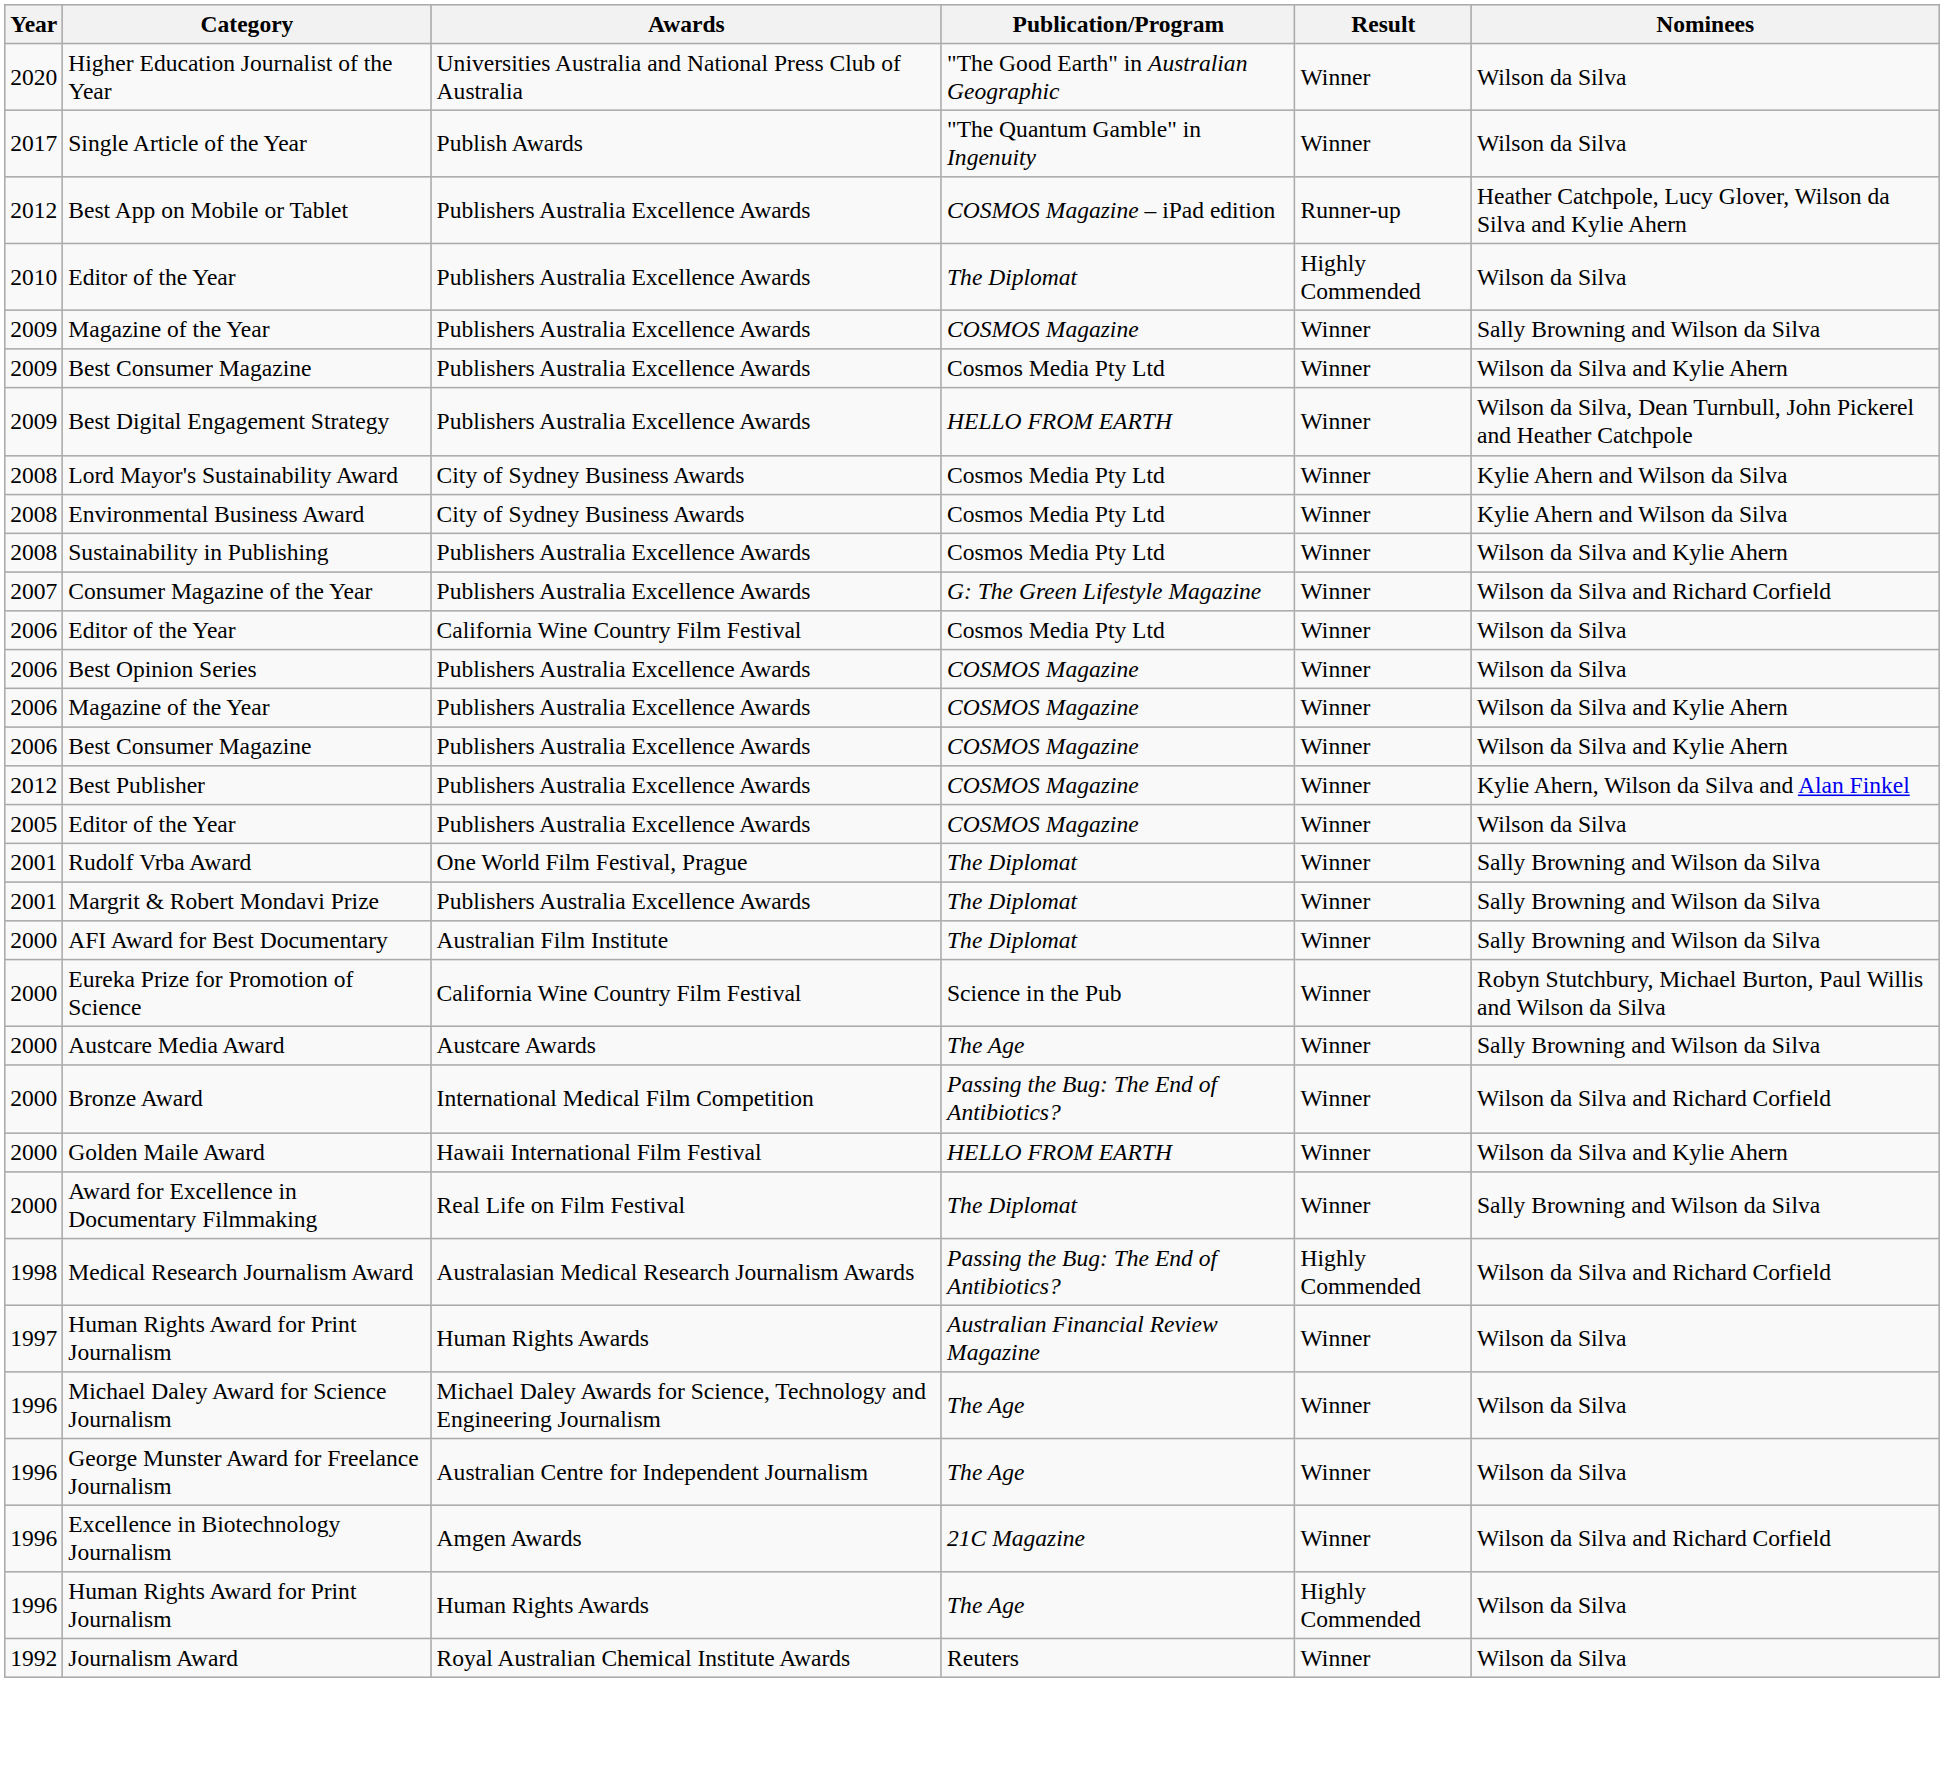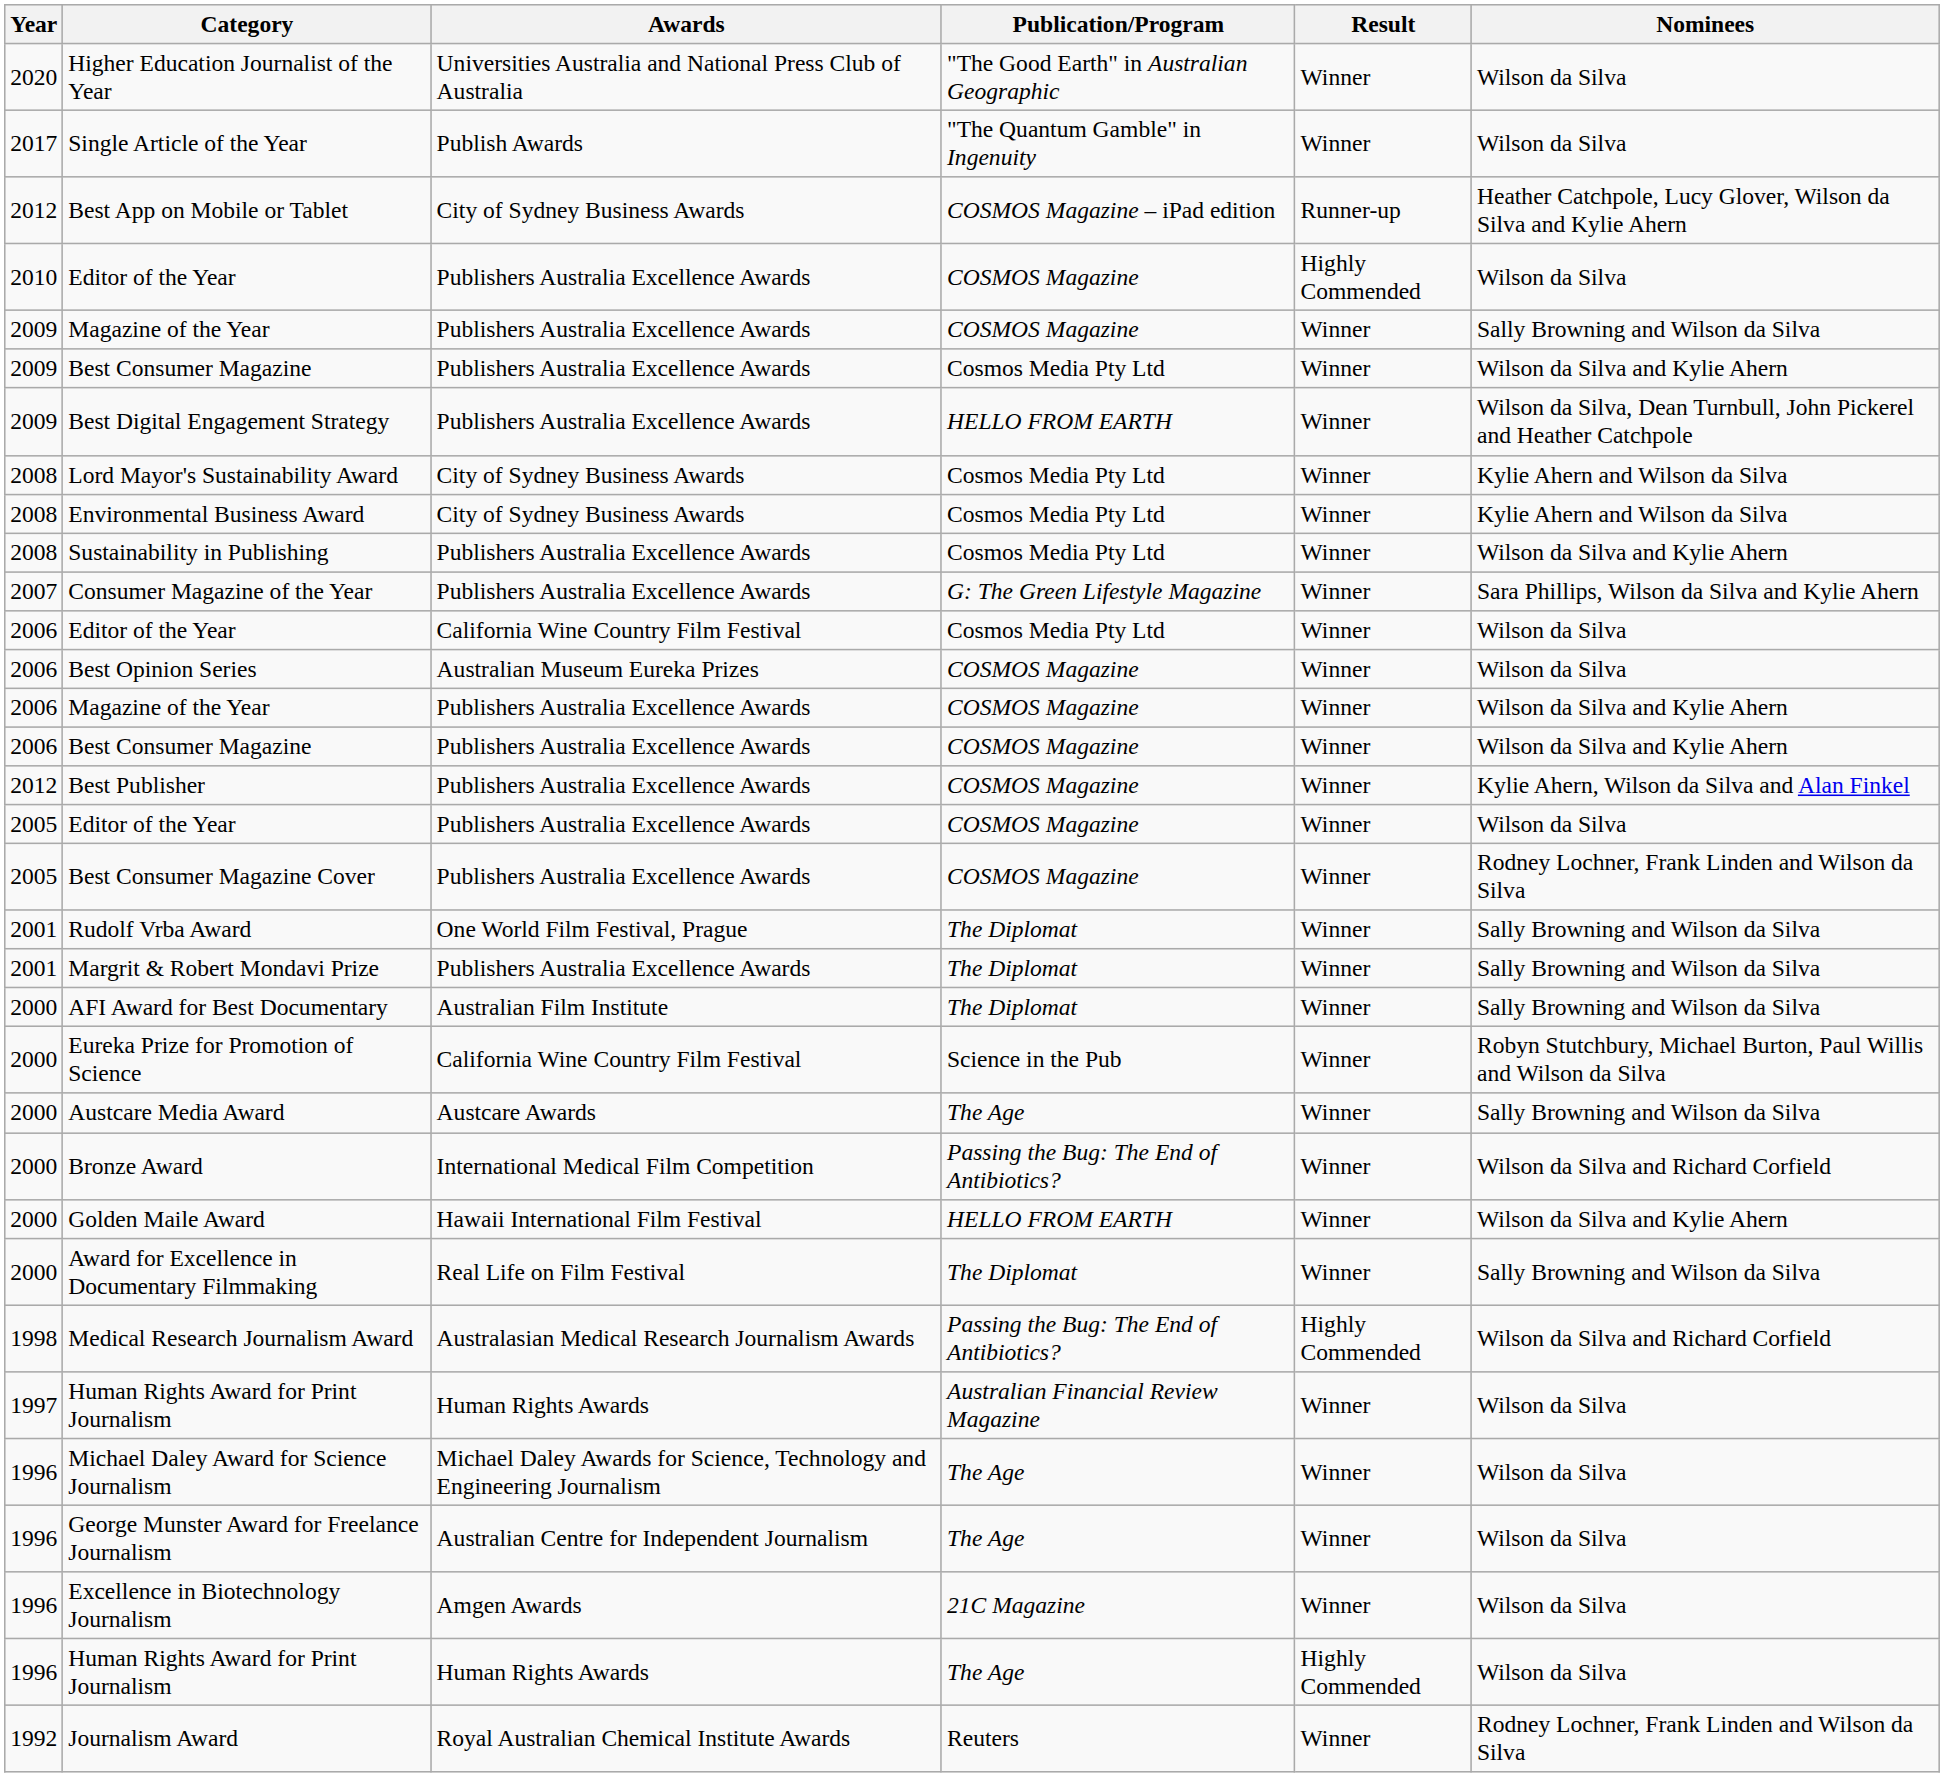Best App on Mobile or Tablet | Awards: Publishers Australia Excellence Awards -> City of Sydney Business Awards
2010 / Editor of the Year | Publication/Program: The Diplomat -> COSMOS Magazine
Consumer Magazine of the Year | Nominees: Wilson da Silva and Richard Corfield -> Sara Phillips, Wilson da Silva and Kylie Ahern
Best Opinion Series | Awards: Publishers Australia Excellence Awards -> Australian Museum Eureka Prizes
+ row: 2005 | Best Consumer Magazine Cover | Publishers Australia Excellence Awards | COSMOS Magazine | Winner | Rodney Lochner, Frank Linden and Wilson da Silva
Excellence in Biotechnology Journalism | Nominees: Wilson da Silva and Richard Corfield -> Wilson da Silva
Journalism Award | Nominees: Wilson da Silva -> Rodney Lochner, Frank Linden and Wilson da Silva
